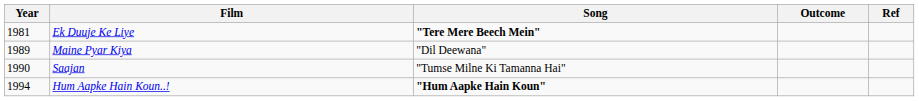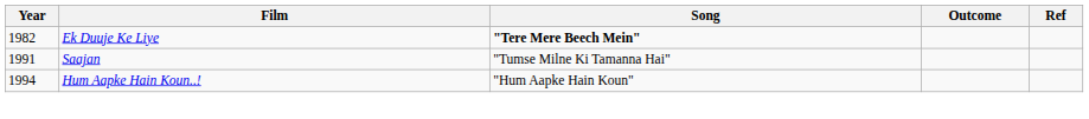Ek Duuje Ke Liye | Year: 1981 -> 1982
- row: 1989 | Maine Pyar Kiya | "Dil Deewana"
Saajan | Year: 1990 -> 1991
Hum Aapke Hain Koun..! | Song: bold -> normal
